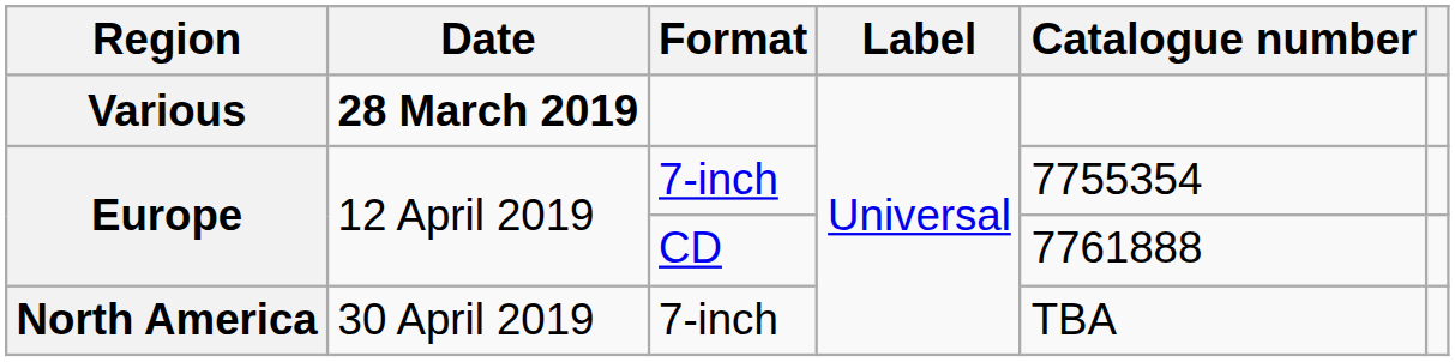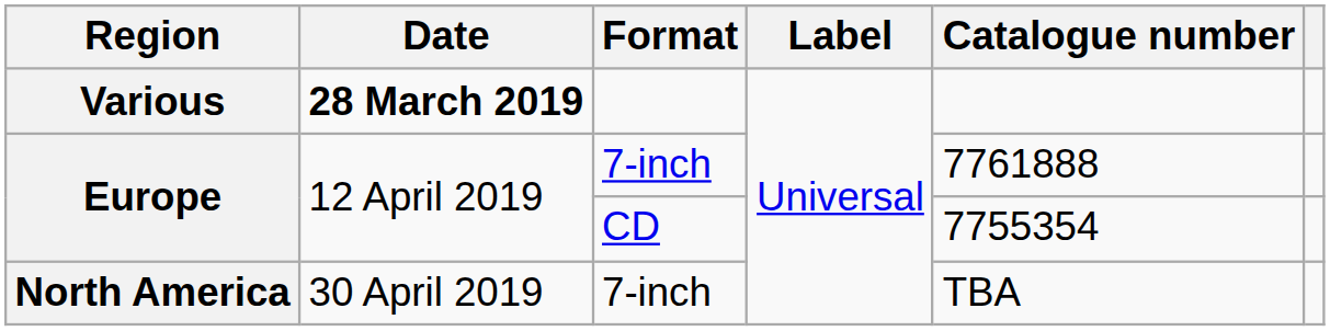Europe / 7-inch | Catalogue number: 7755354 -> 7761888
Europe / CD | Catalogue number: 7761888 -> 7755354
